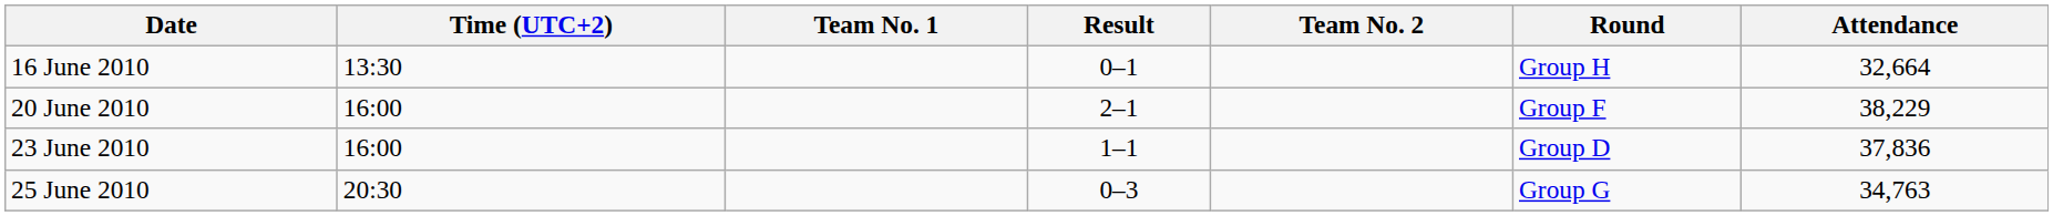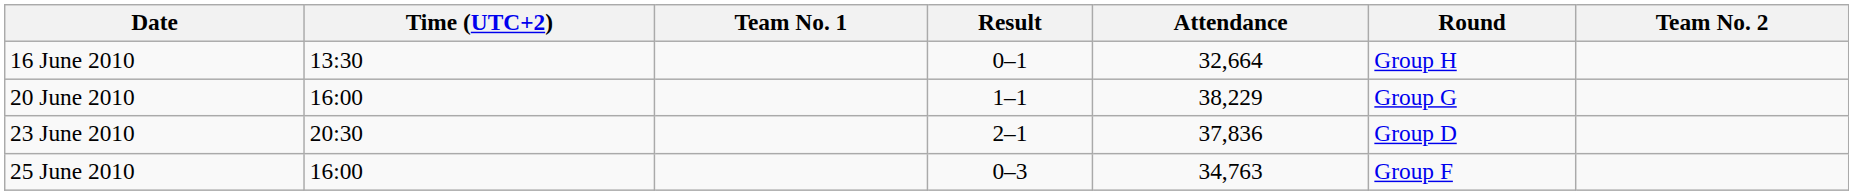columns swapped: Team No. 2 <-> Attendance
20 June 2010 | Result: 2–1 -> 1–1
20 June 2010 | Round: Group F -> Group G
23 June 2010 | Time (UTC+2): 16:00 -> 20:30
23 June 2010 | Result: 1–1 -> 2–1
25 June 2010 | Time (UTC+2): 20:30 -> 16:00
25 June 2010 | Round: Group G -> Group F
